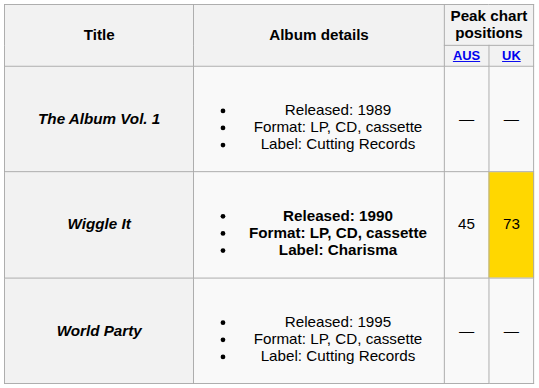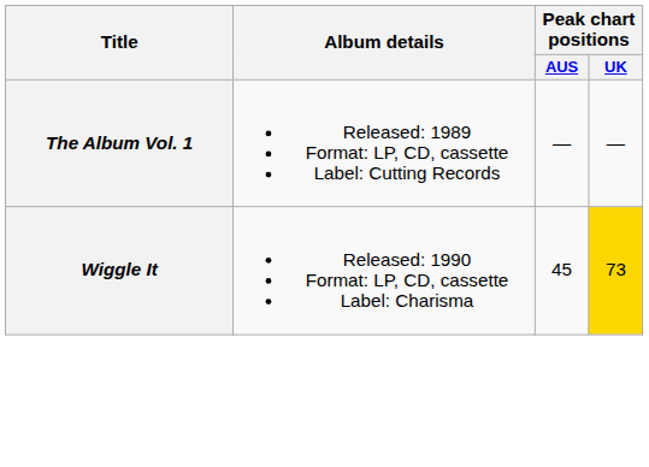Wiggle It | Album details: bold -> normal
- row: World Party | Released: 1995 Format: LP, CD, cassette Label: Cutting Records | — | —
